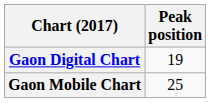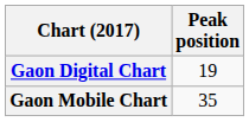Gaon Mobile Chart | Peak position: 25 -> 35
